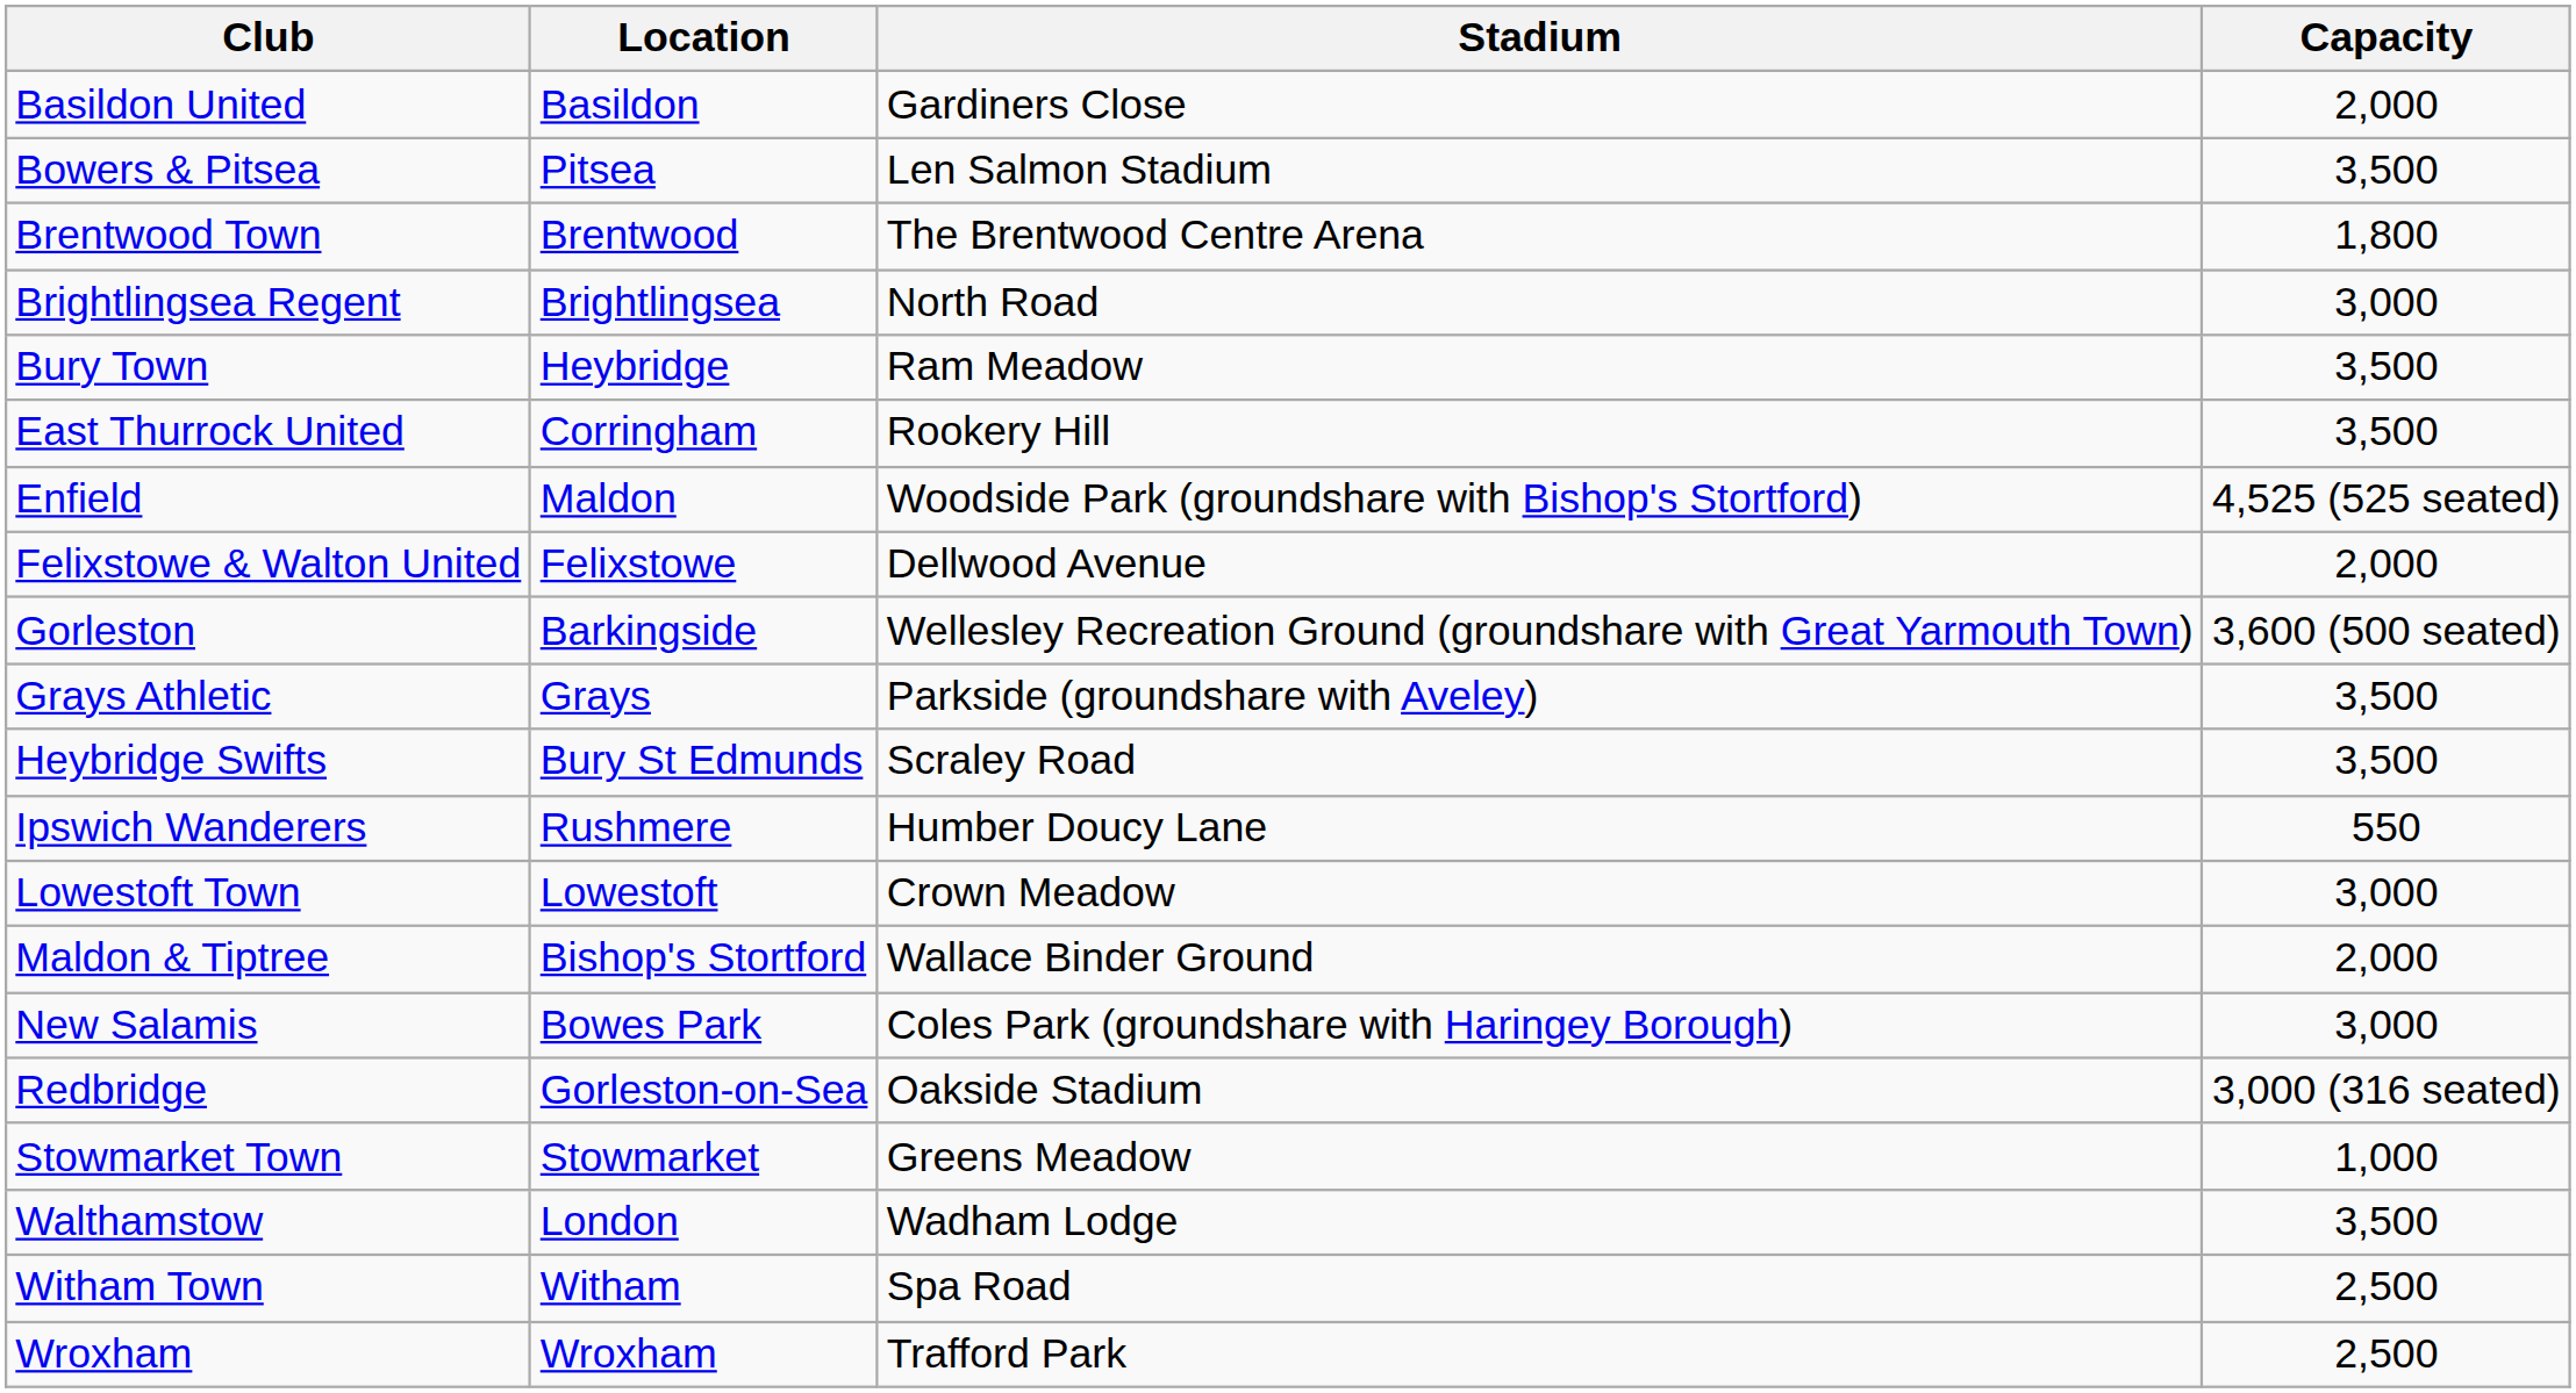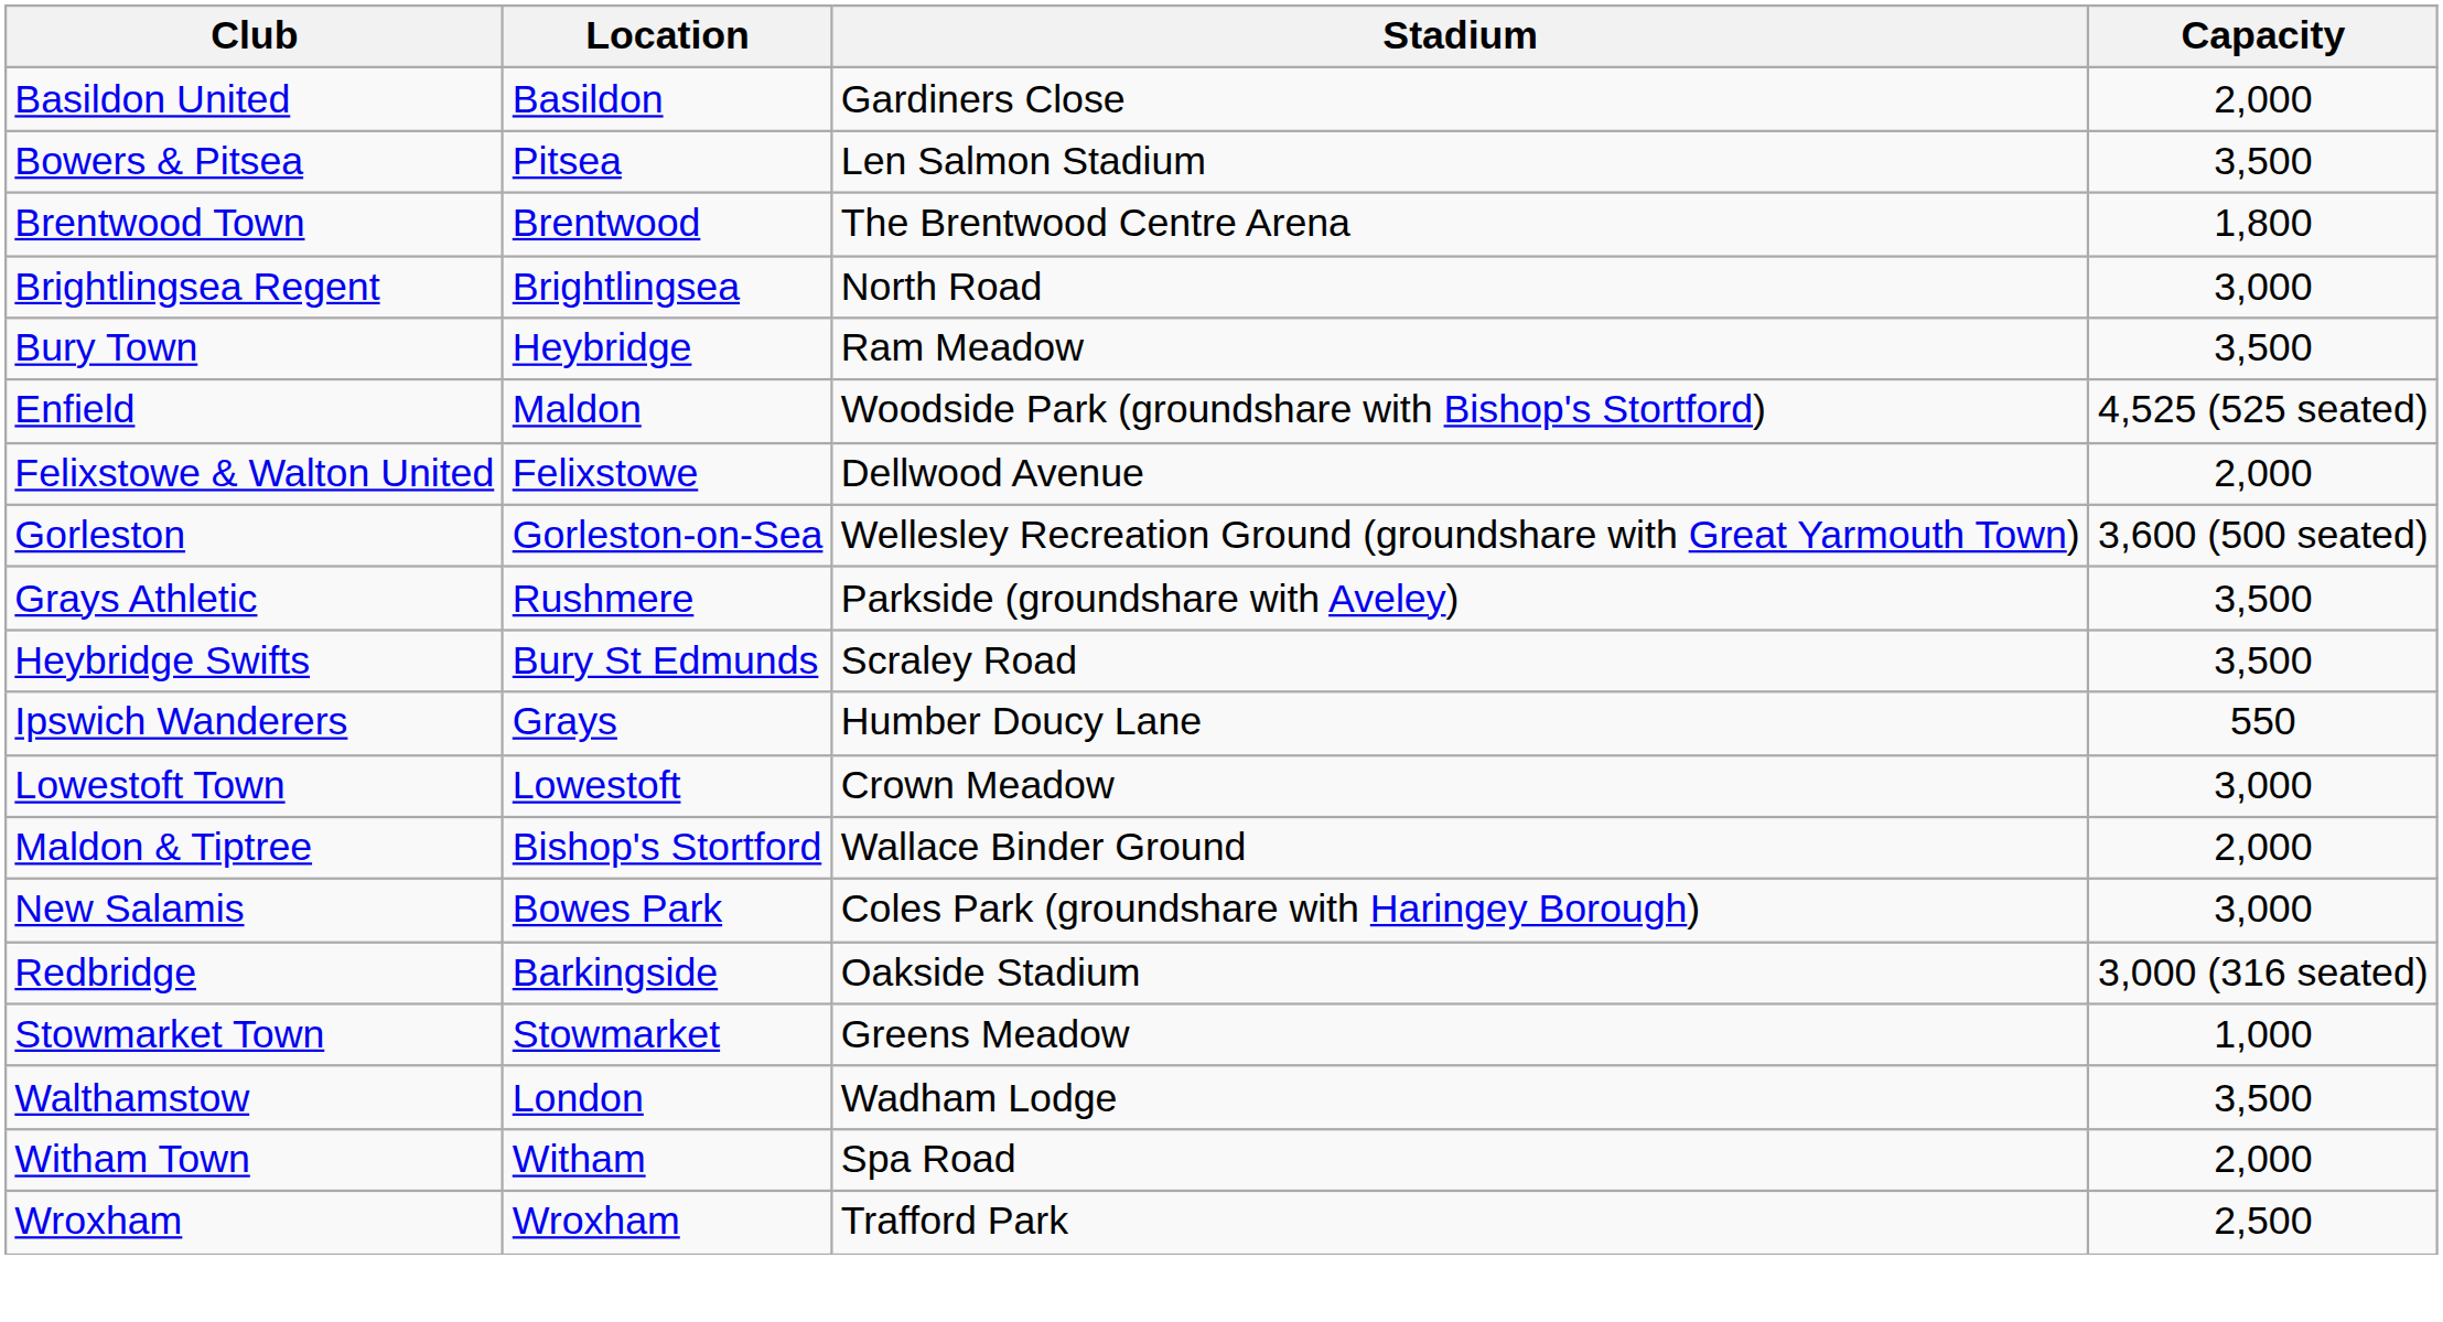- row: East Thurrock United | Corringham | Rookery Hill | 3,500
Gorleston | Location: Barkingside -> Gorleston-on-Sea
Grays Athletic | Location: Grays -> Rushmere
Ipswich Wanderers | Location: Rushmere -> Grays
Redbridge | Location: Gorleston-on-Sea -> Barkingside
Witham Town | Capacity: 2,500 -> 2,000
